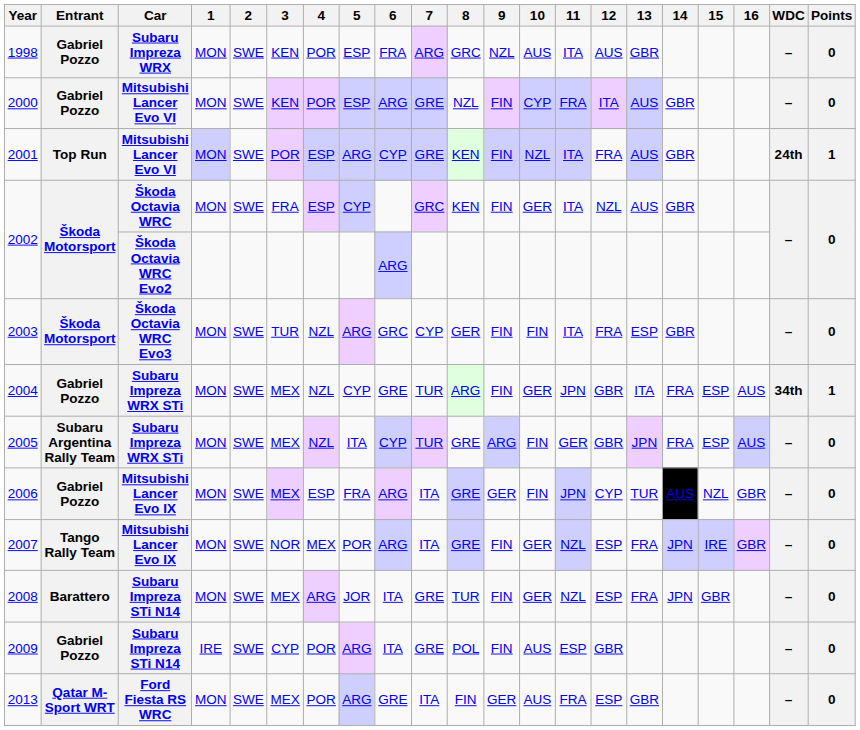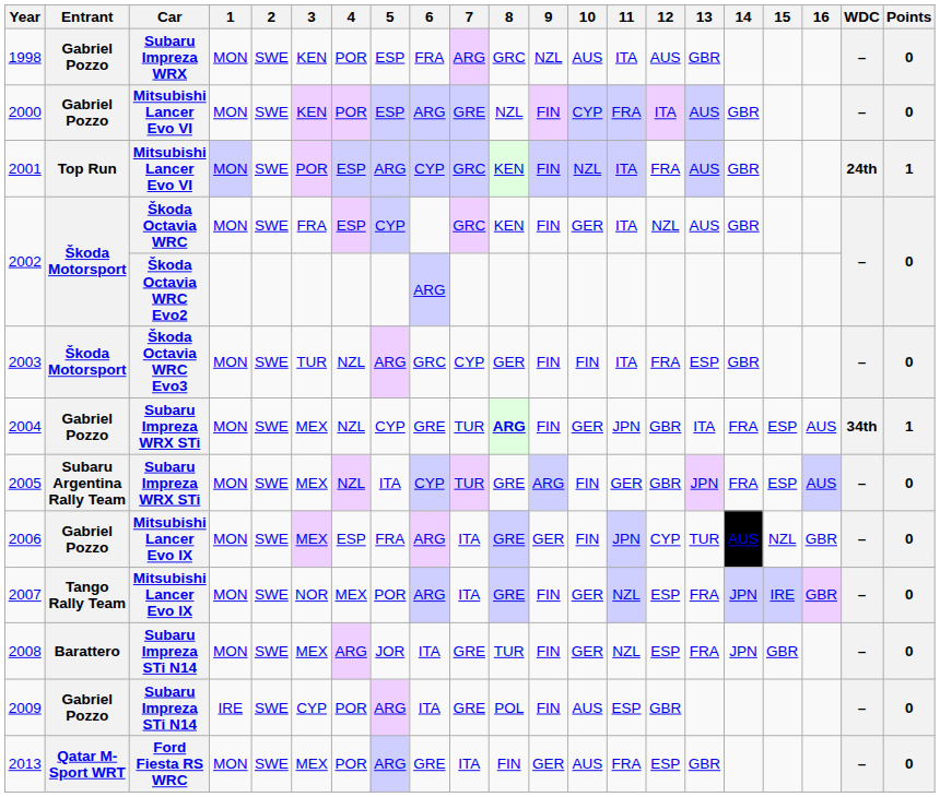2001 | 7: GRE -> GRC
2004 | 8: normal -> bold
